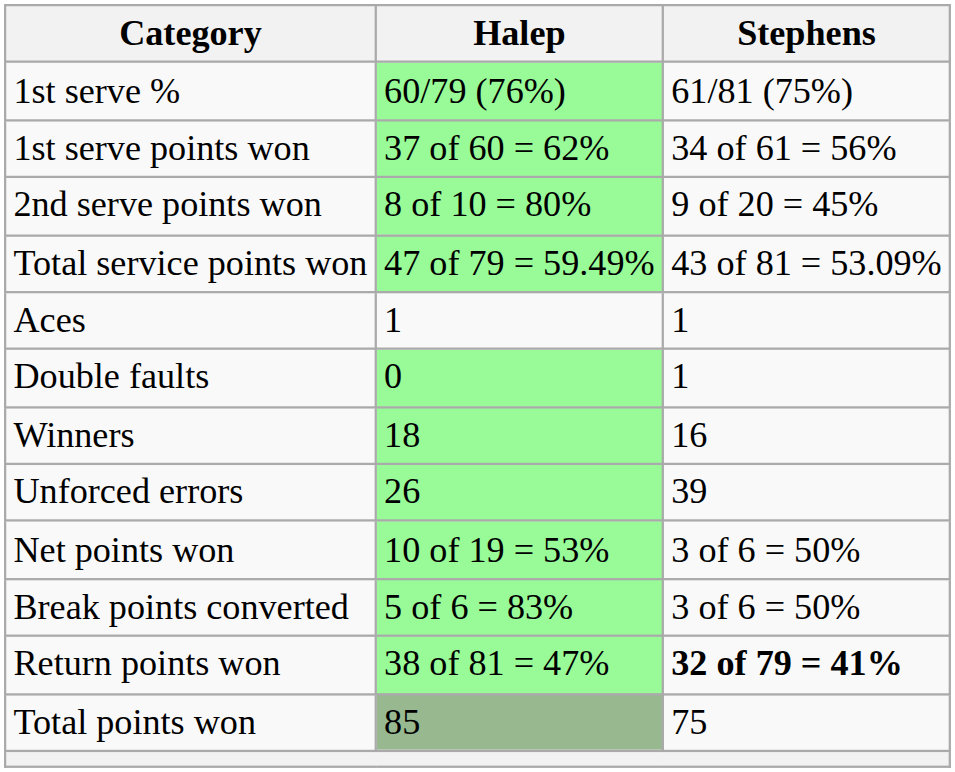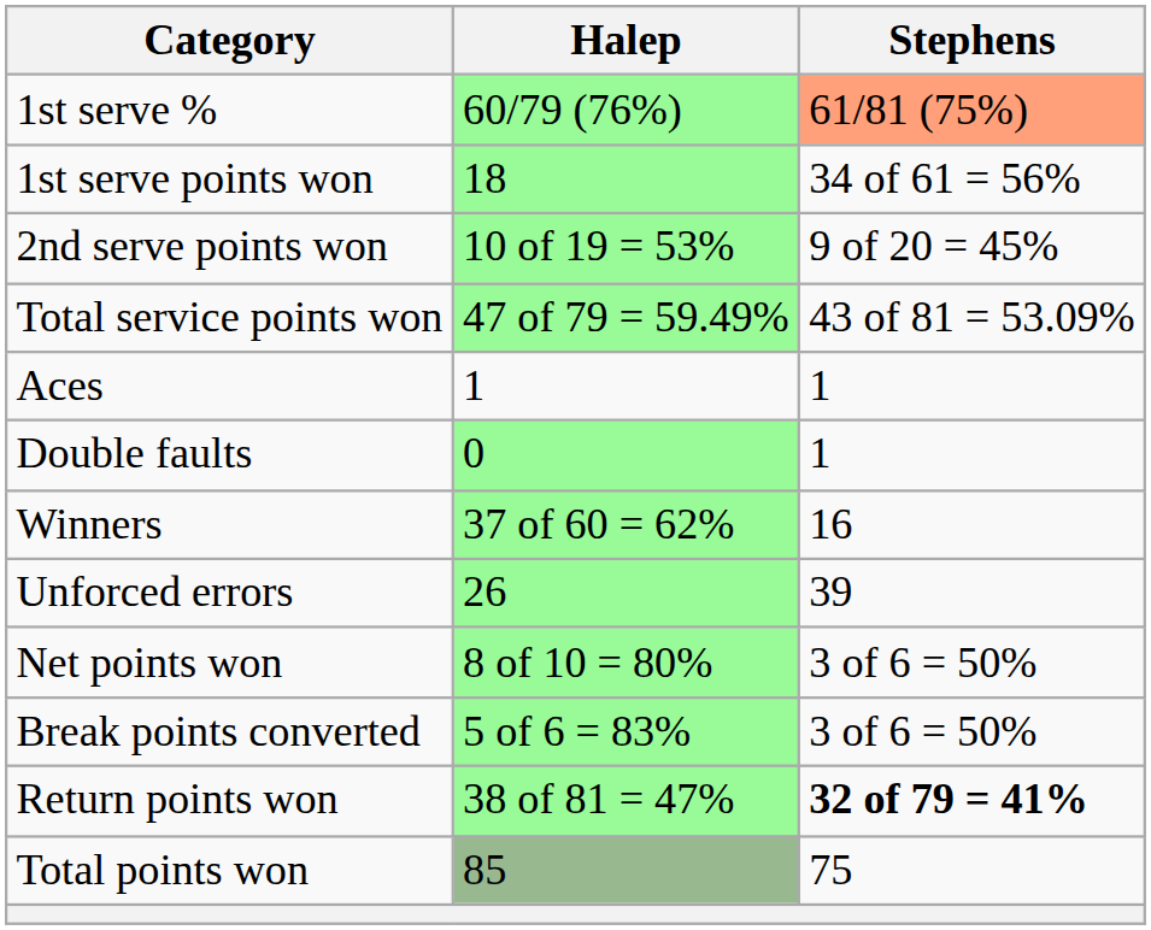1st serve % | Stephens: no background -> lightsalmon background
1st serve points won | Halep: 37 of 60 = 62% -> 18
2nd serve points won | Halep: 8 of 10 = 80% -> 10 of 19 = 53%
Winners | Halep: 18 -> 37 of 60 = 62%
Net points won | Halep: 10 of 19 = 53% -> 8 of 10 = 80%
